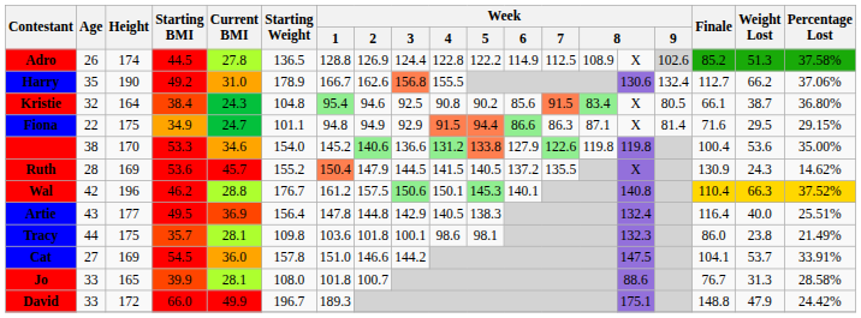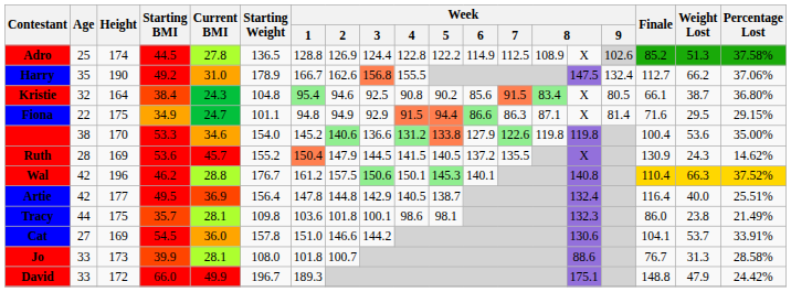Adro | Age: 26 -> 25
Harry | column 15: 130.6 -> 147.5
Artie | Age: 43 -> 42
Artie | Week / 5: 138.3 -> 138.7
Cat | column 15: 147.5 -> 130.6
Jo | Height: 165 -> 173
